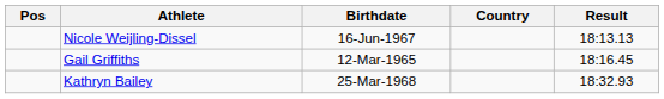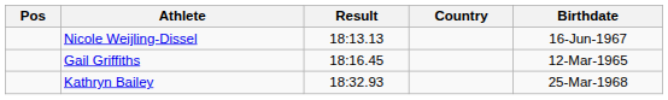columns swapped: Birthdate <-> Result
